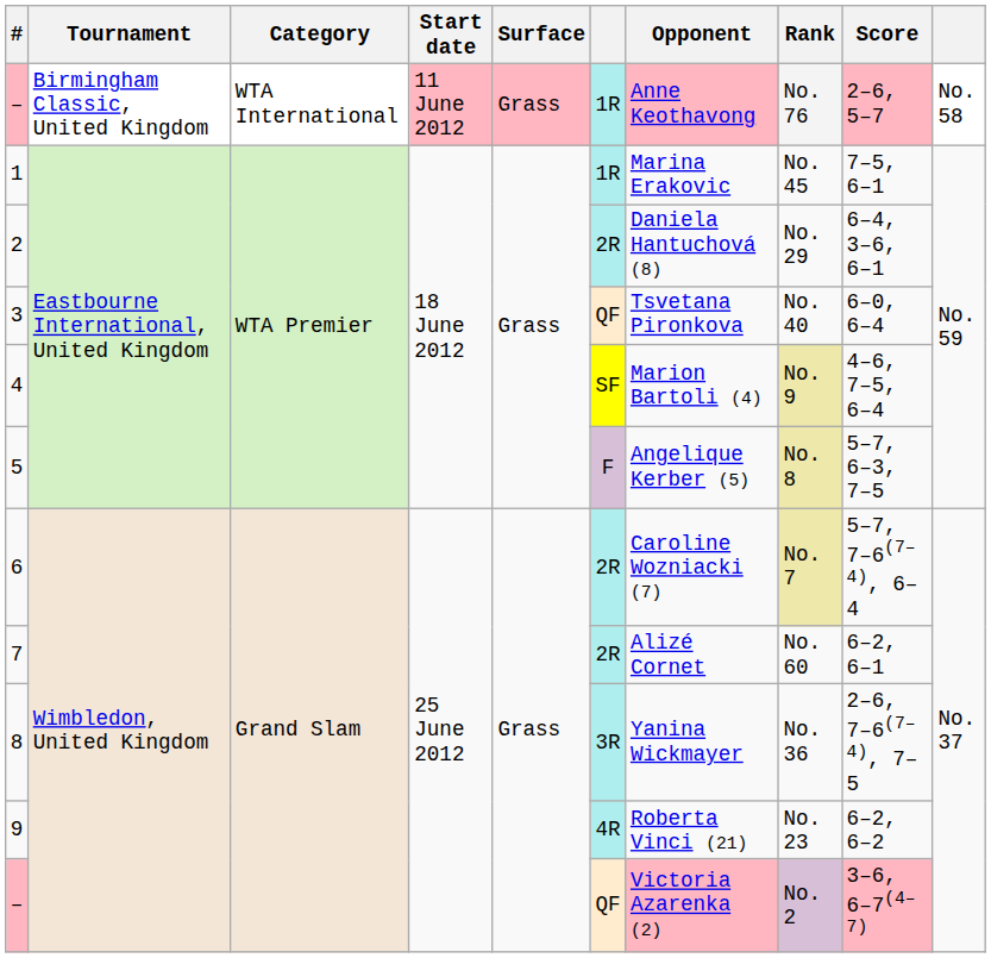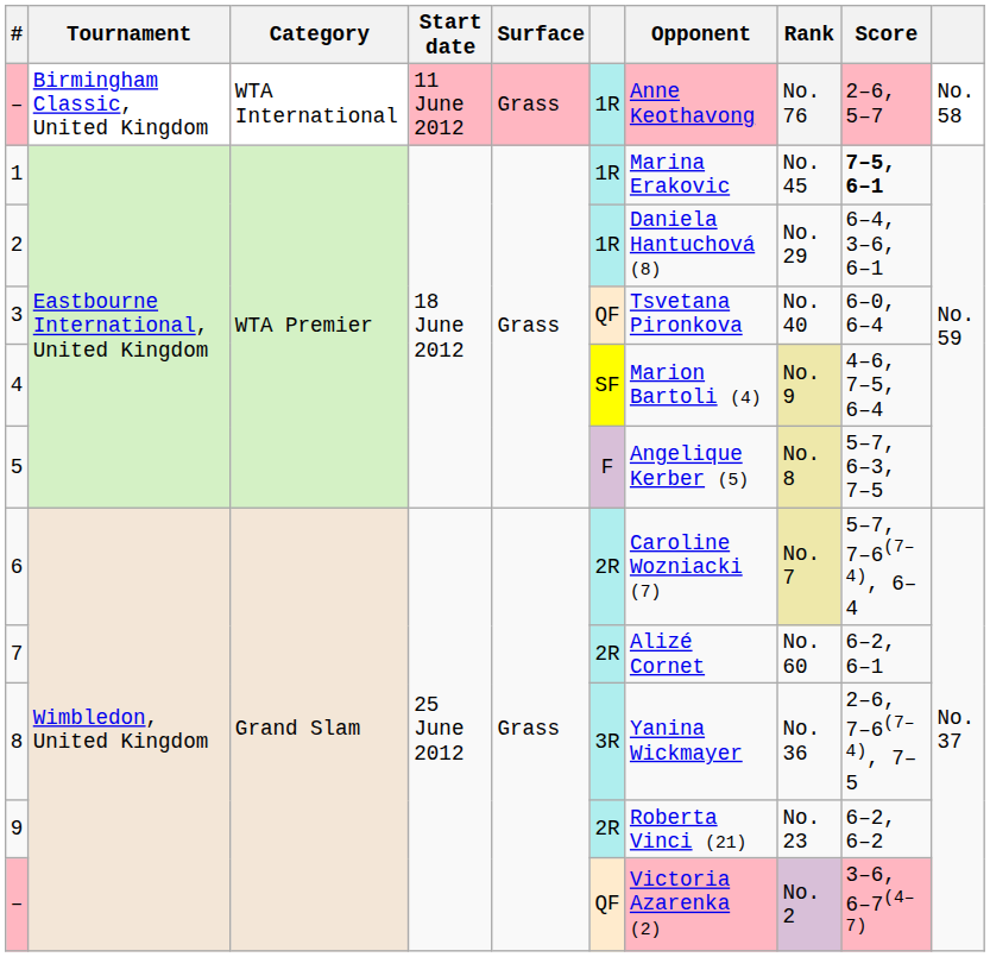1 | Score: normal -> bold
2 | column 6: 2R -> 1R
9 | column 6: 4R -> 2R
